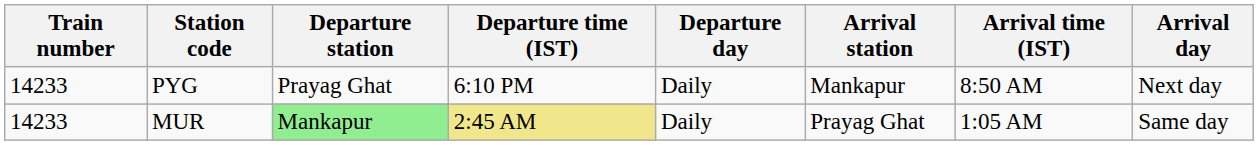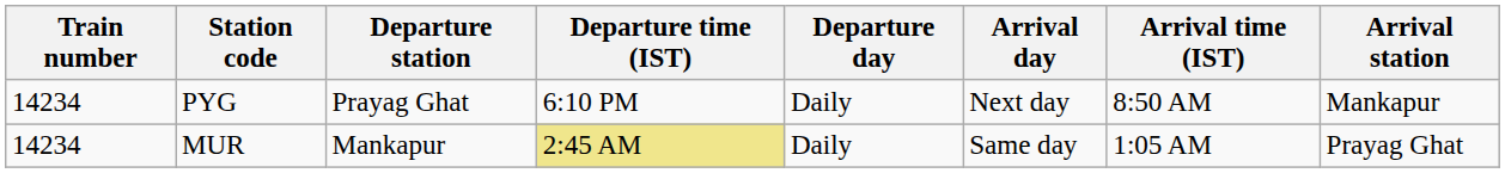columns swapped: Arrival station <-> Arrival day
PYG | Train number: 14233 -> 14234
MUR | Train number: 14233 -> 14234
MUR | Departure station: lightgreen background -> no background
